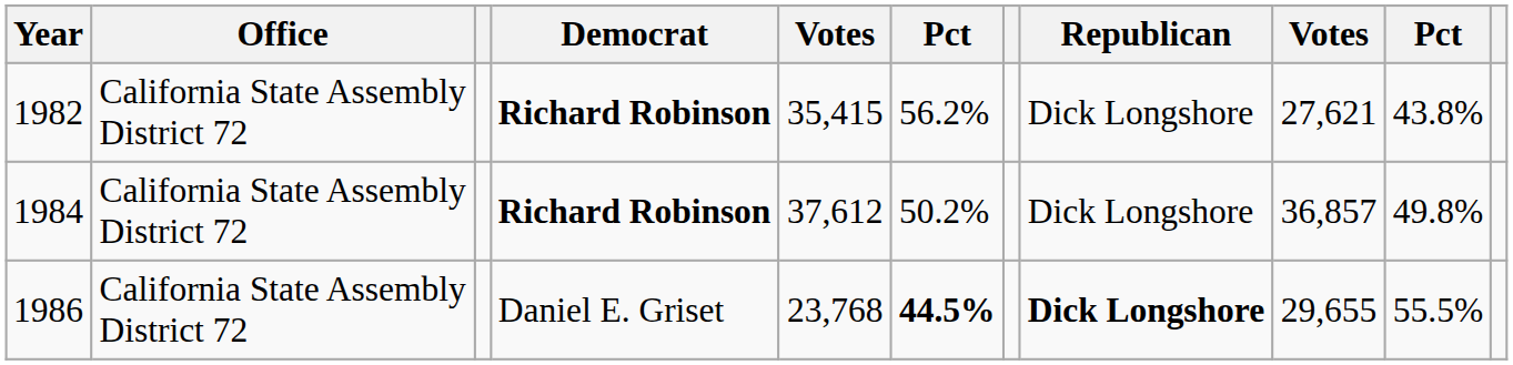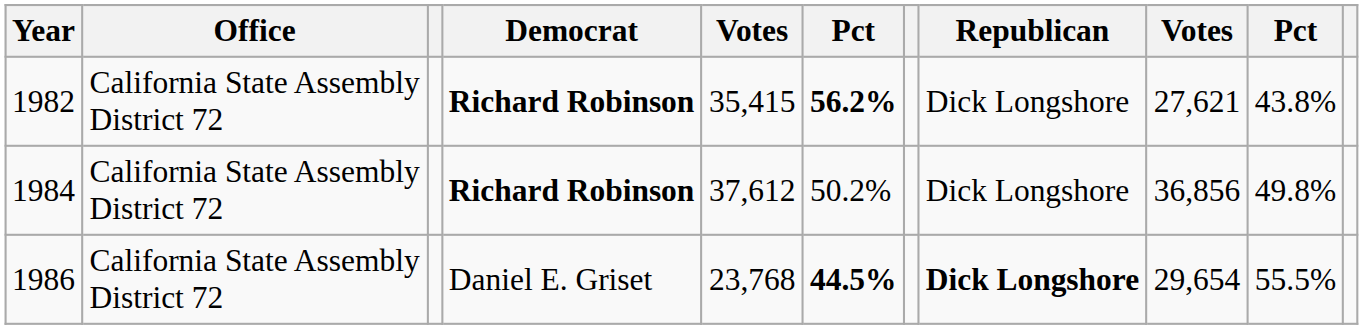1982 | column 6: normal -> bold
1984 | column 9: 36,857 -> 36,856
1986 | column 9: 29,655 -> 29,654
